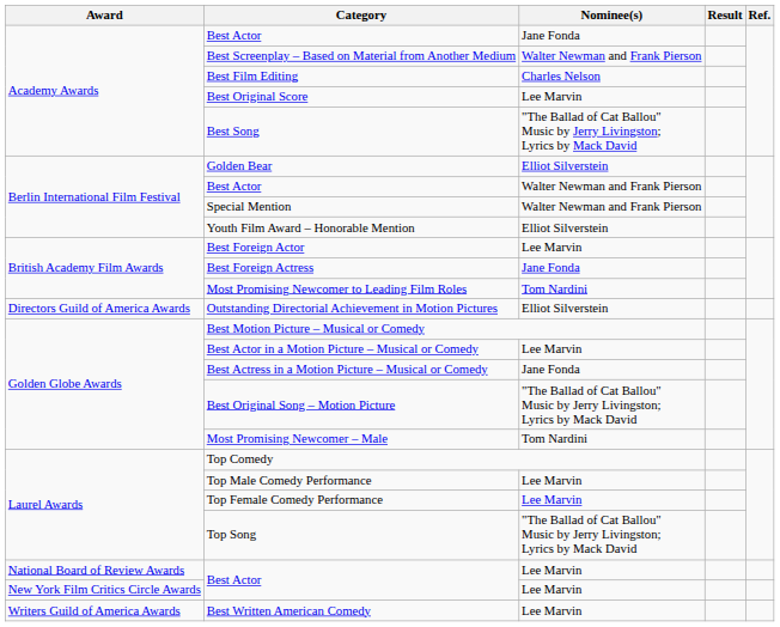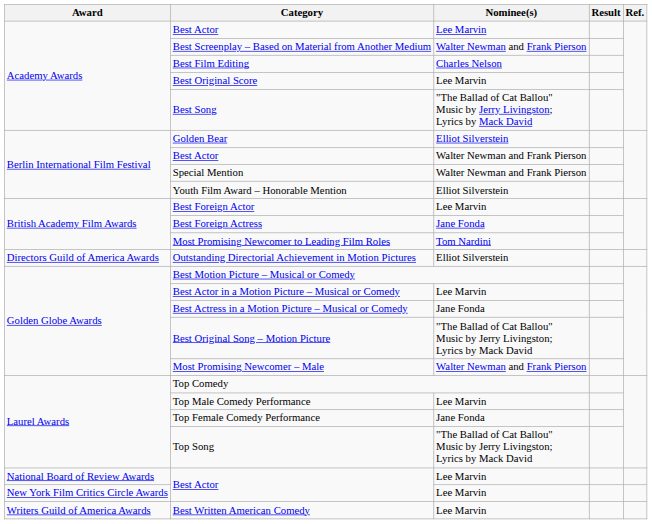Academy Awards / Best Actor | Nominee(s): Jane Fonda -> Lee Marvin
Most Promising Newcomer – Male | Nominee(s): Tom Nardini -> Walter Newman and Frank Pierson
Top Female Comedy Performance | Nominee(s): Lee Marvin -> Jane Fonda
